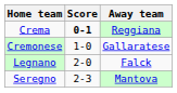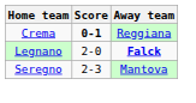- row: Cremonese | 1-0 | Gallaratese
Legnano | Away team: normal -> bold
